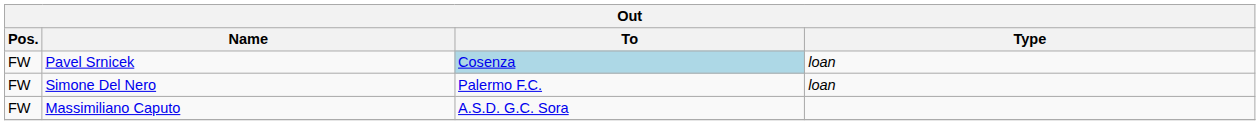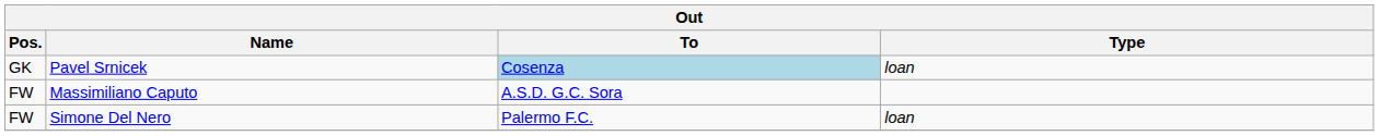Pavel Srnicek | Pos.: FW -> GK
rows swapped: Simone Del Nero <-> Massimiliano Caputo
